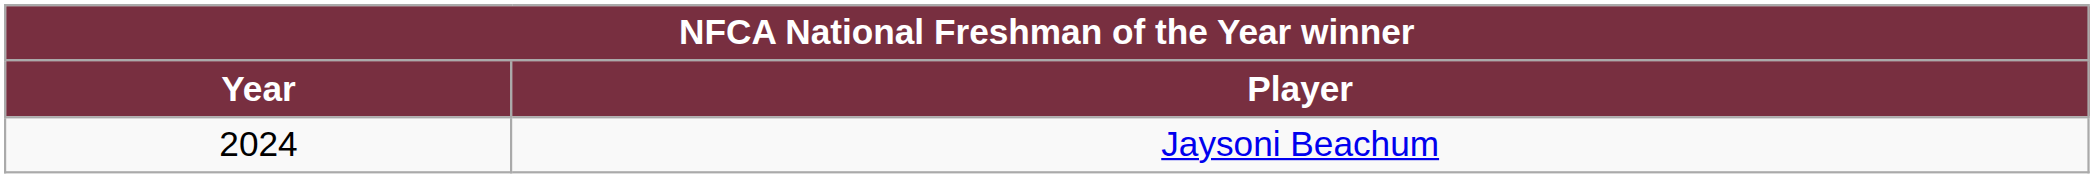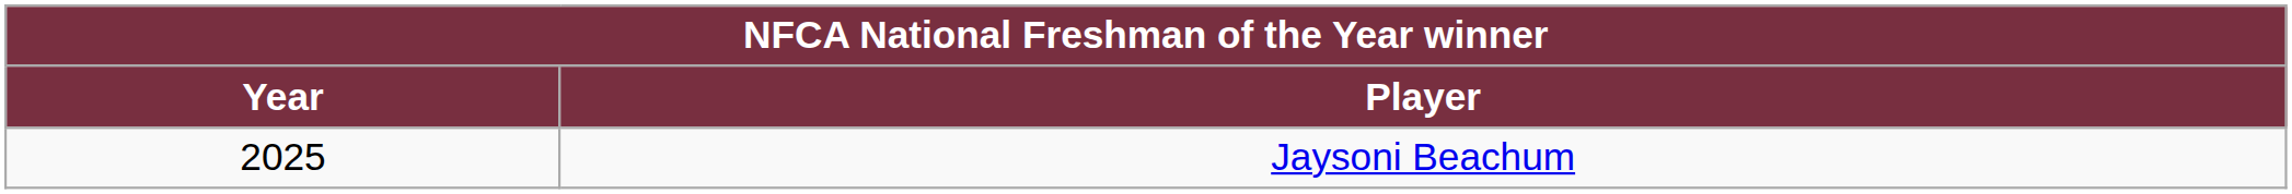Jaysoni Beachum | Year: 2024 -> 2025
